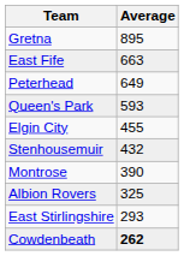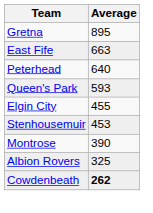Peterhead | Average: 649 -> 640
Stenhousemuir | Average: 432 -> 453
- row: East Stirlingshire | 293
